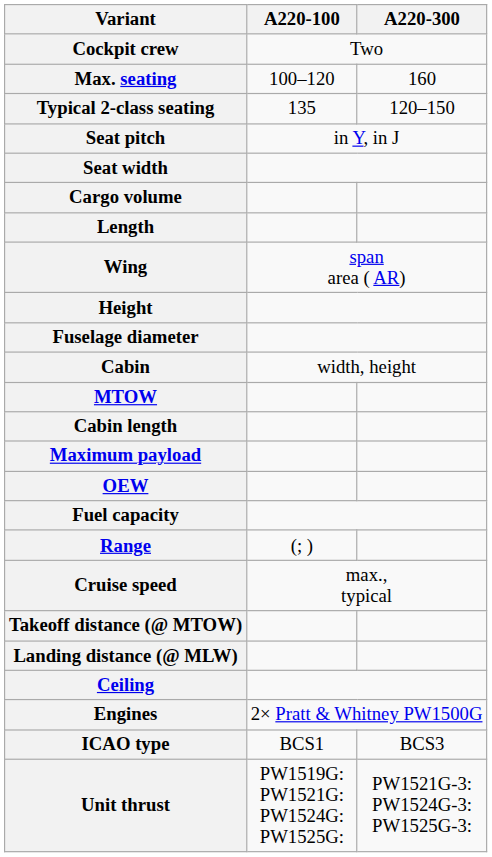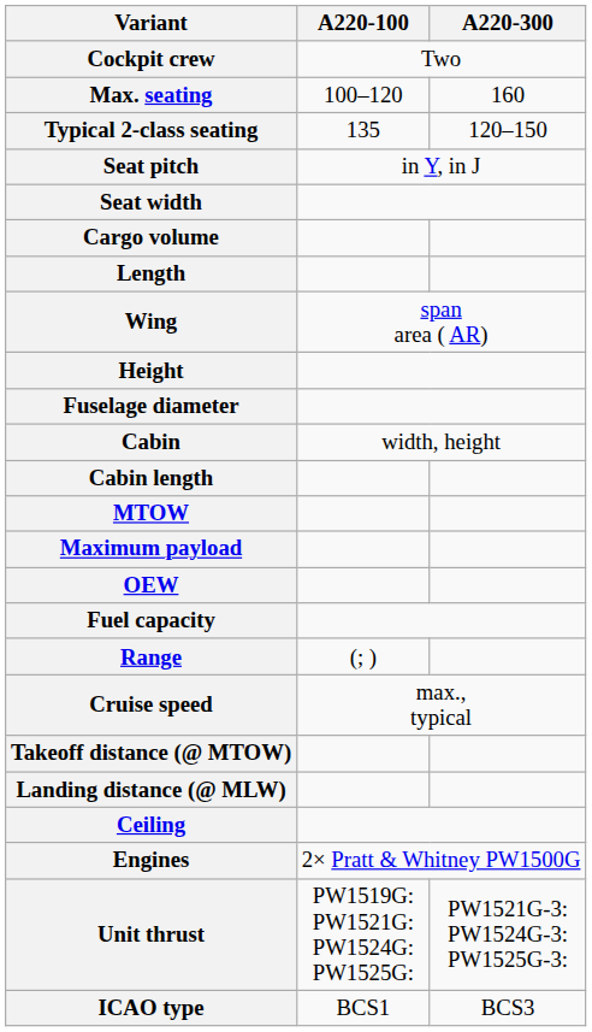rows swapped: Cabin length <-> MTOW
rows swapped: Unit thrust <-> ICAO type
